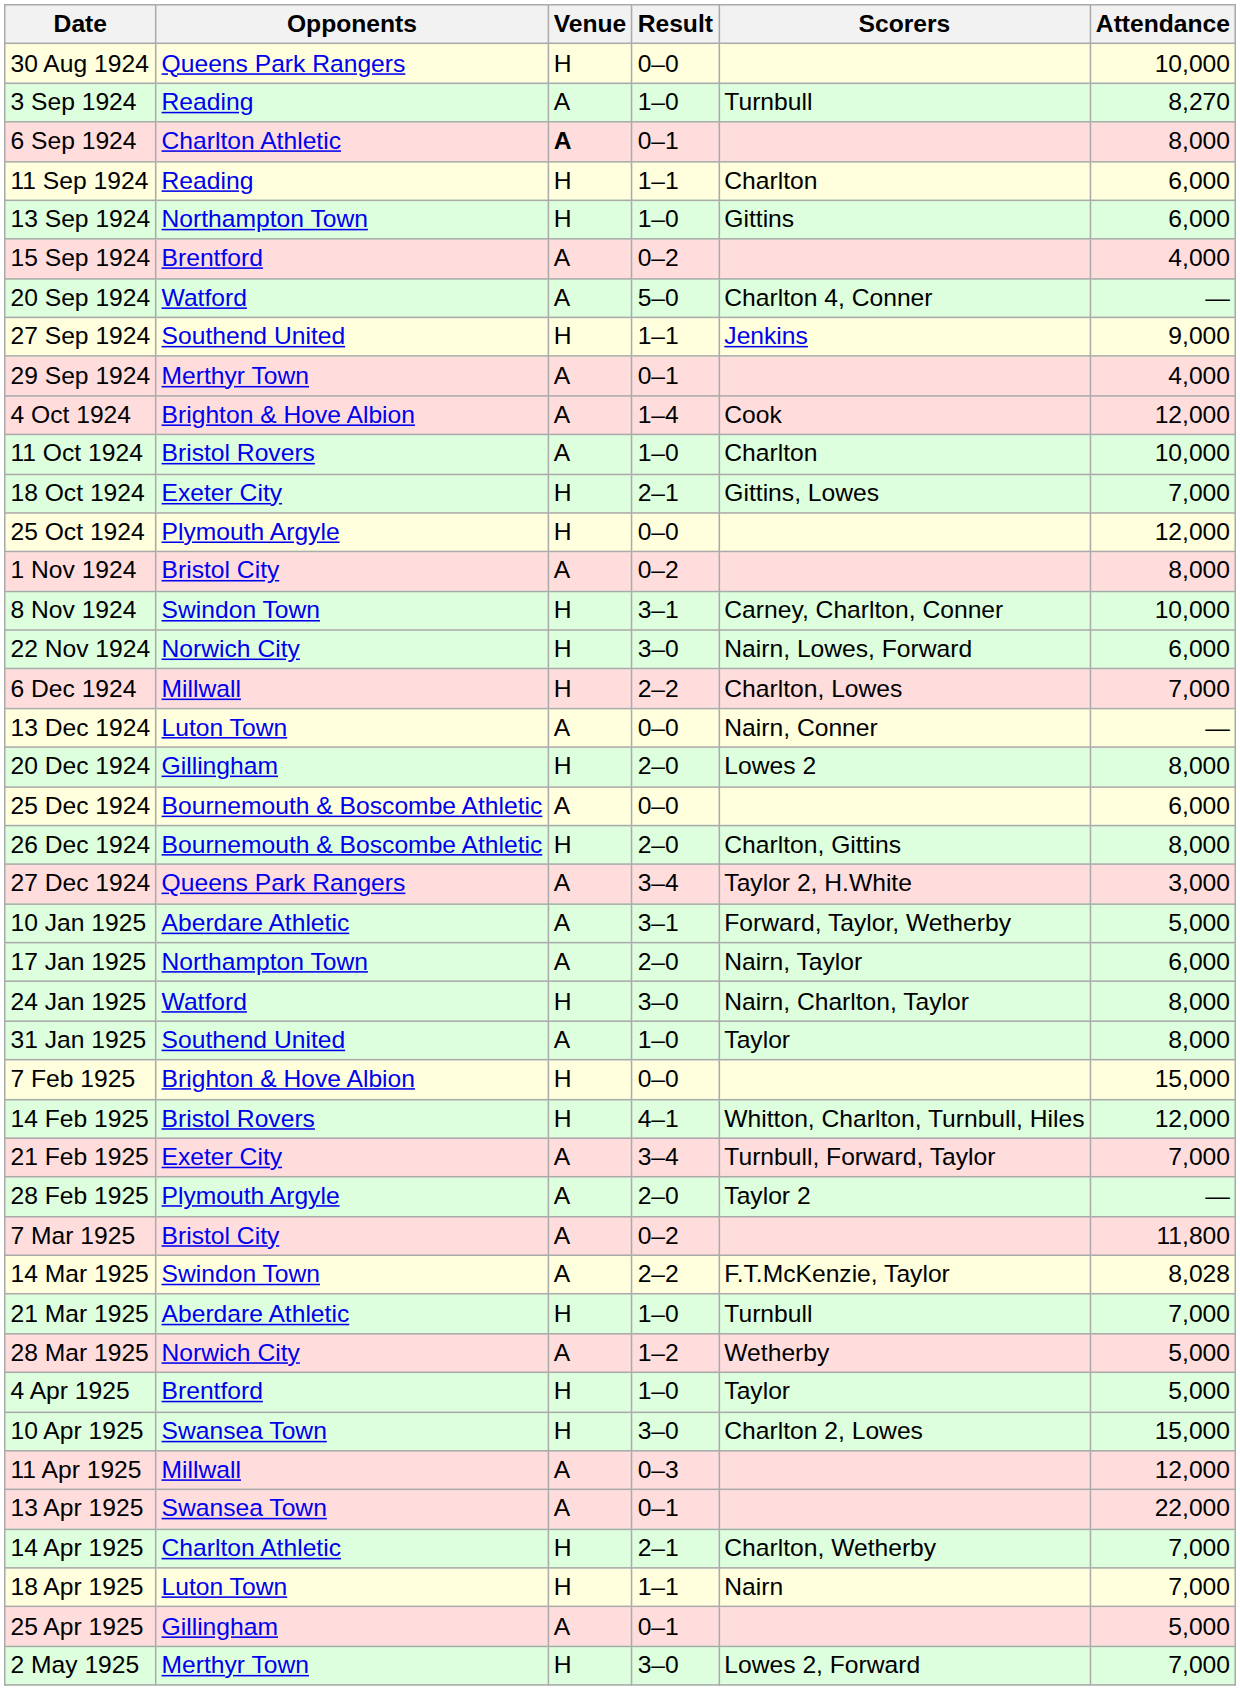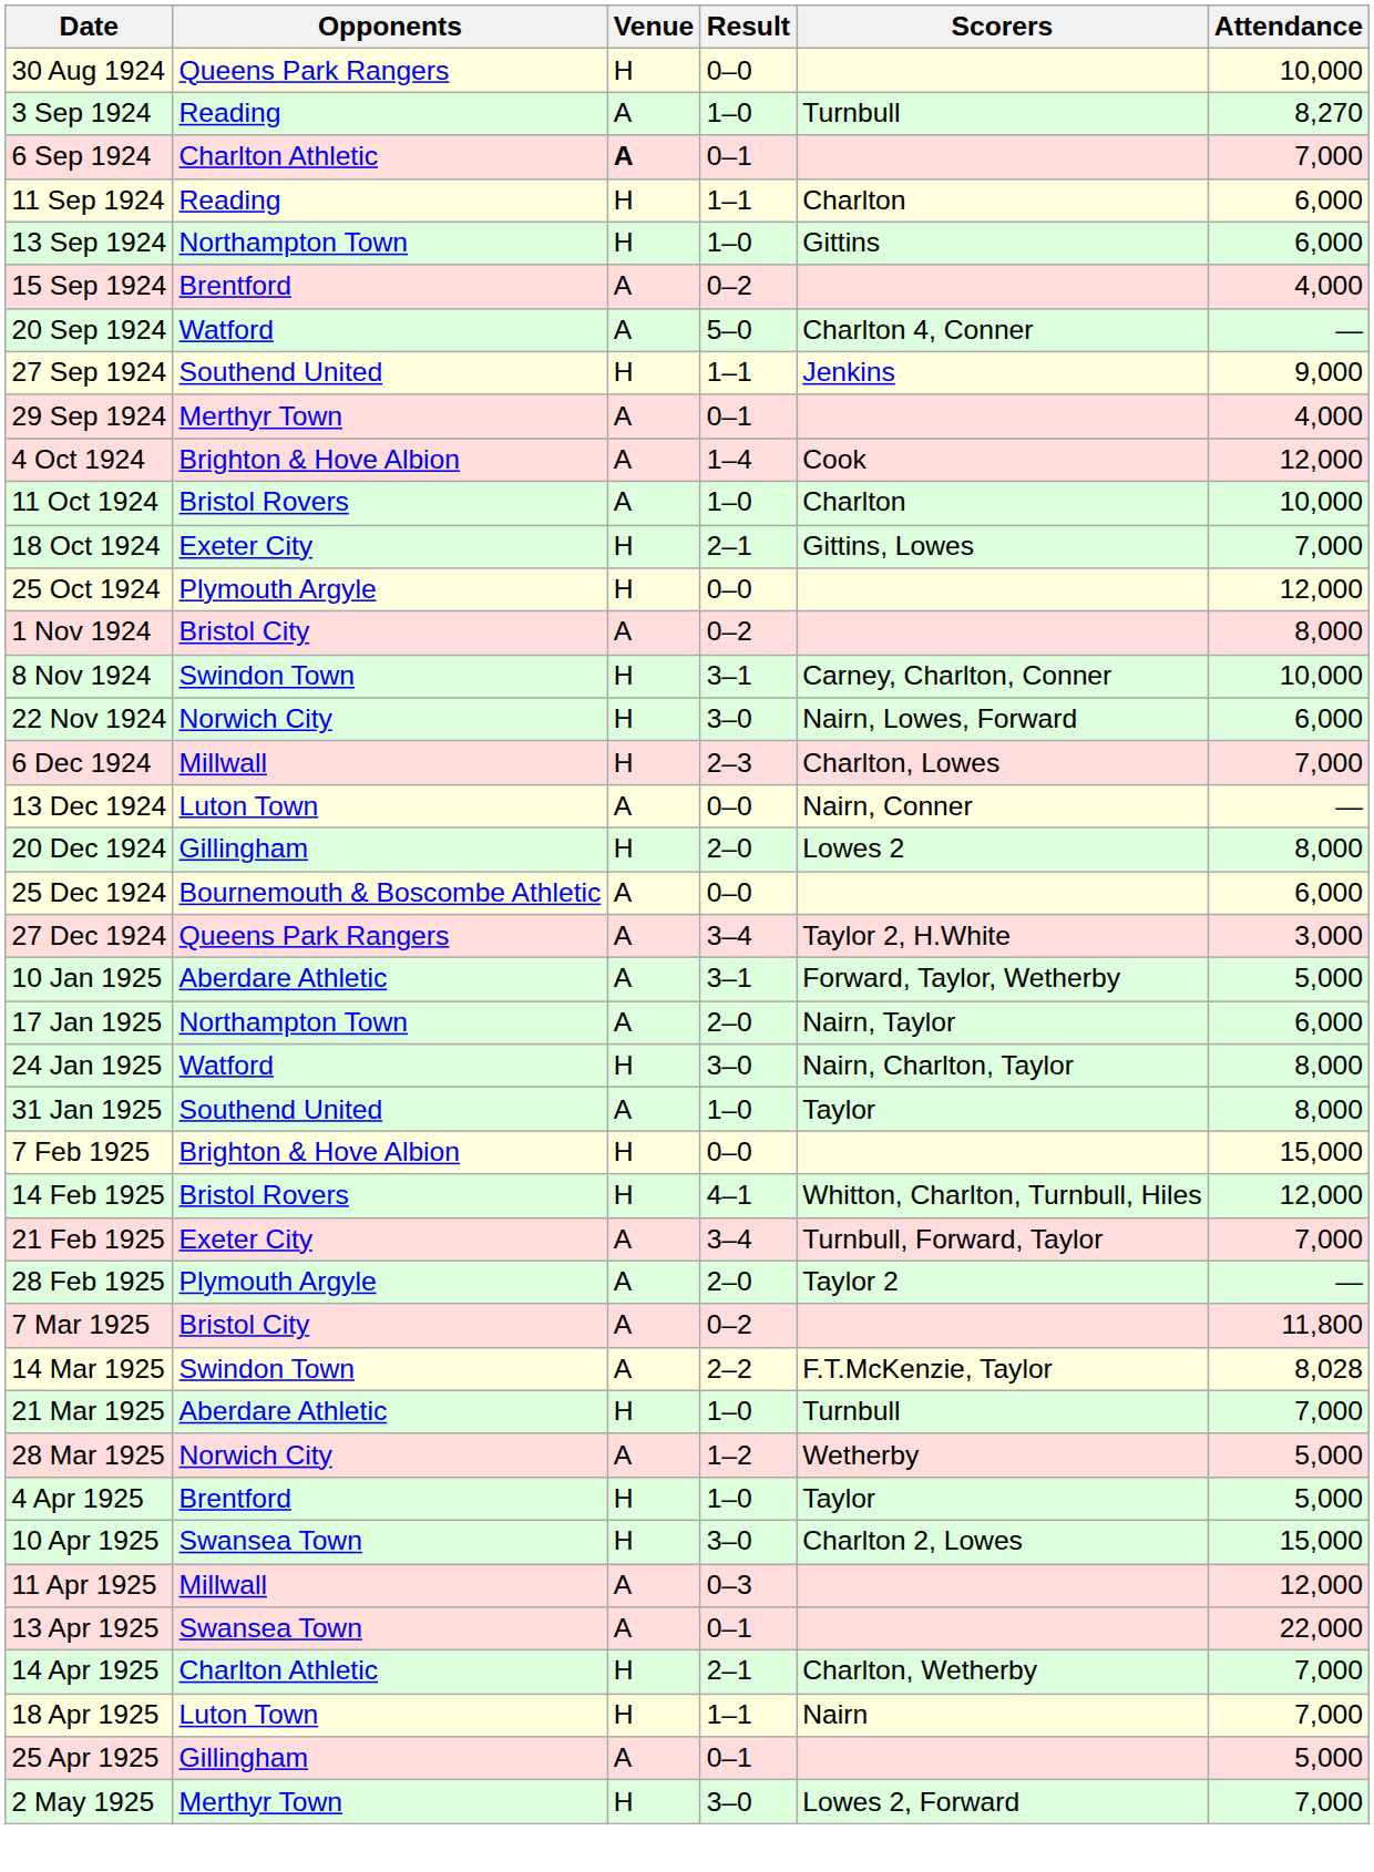6 Sep 1924 | Attendance: 8,000 -> 7,000
6 Dec 1924 | Result: 2–2 -> 2–3
- row: 26 Dec 1924 | Bournemouth & Boscombe Athletic | H | 2–0 | Charlton, Gittins | 8,000
